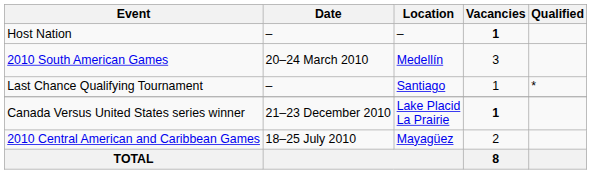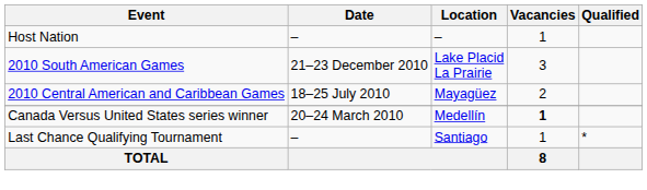Host Nation | Vacancies: bold -> normal
2010 South American Games | Date: 20–24 March 2010 -> 21–23 December 2010
2010 South American Games | Location: Medellín -> Lake Placid La Prairie
rows swapped: 2010 Central American and Caribbean Games <-> Last Chance Qualifying Tournament
Canada Versus United States series winner | Date: 21–23 December 2010 -> 20–24 March 2010
Canada Versus United States series winner | Location: Lake Placid La Prairie -> Medellín
